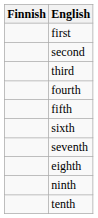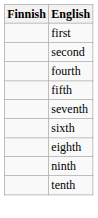- row: third
rows swapped: sixth <-> seventh
